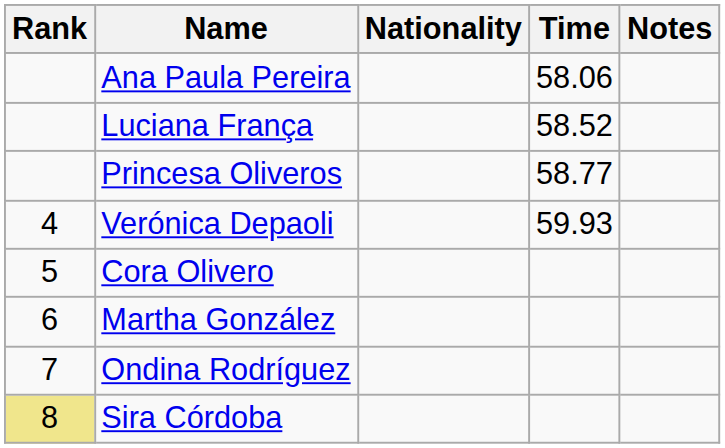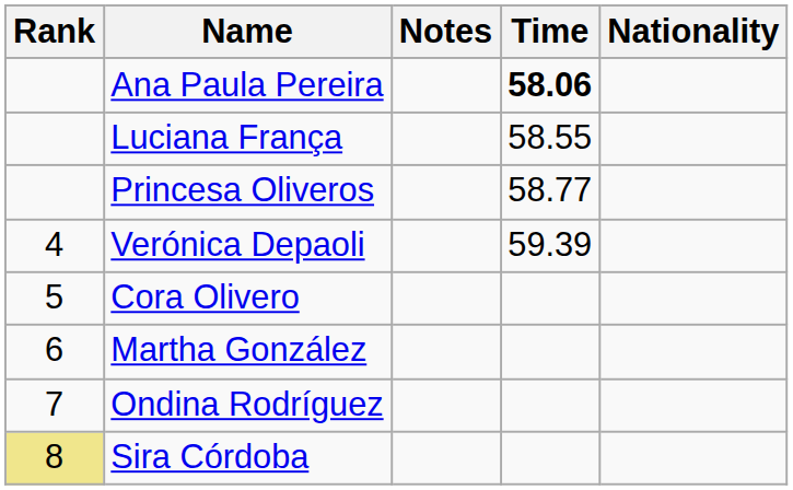columns swapped: Nationality <-> Notes
Ana Paula Pereira | Time: normal -> bold
Luciana França | Time: 58.52 -> 58.55
Verónica Depaoli | Time: 59.93 -> 59.39
